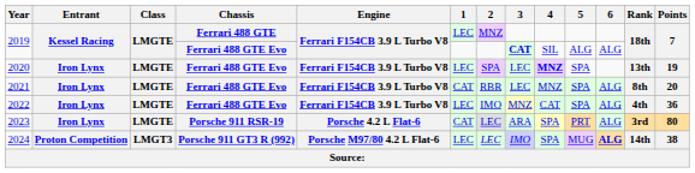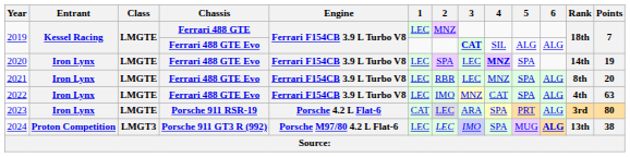2020 | Rank: 13th -> 14th
2021 | 1: CAT -> LEC
2022 | Points: 36 -> 63
2024 | Rank: 14th -> 13th
